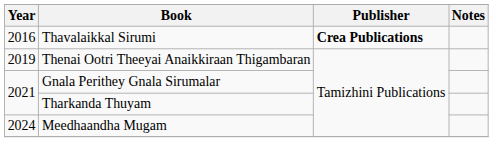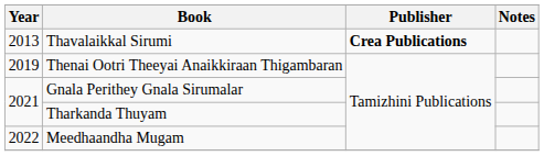Thavalaikkal Sirumi | Year: 2016 -> 2013
Meedhaandha Mugam | Year: 2024 -> 2022
